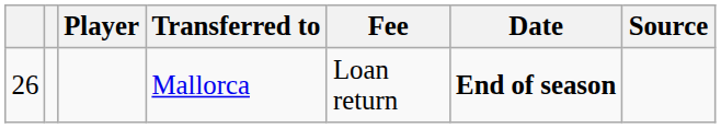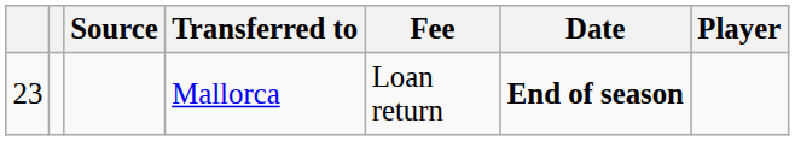columns swapped: Player <-> Source
Mallorca | column 1: 26 -> 23
